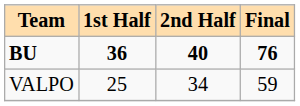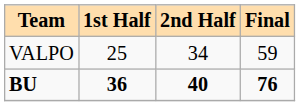rows swapped: VALPO <-> BU
